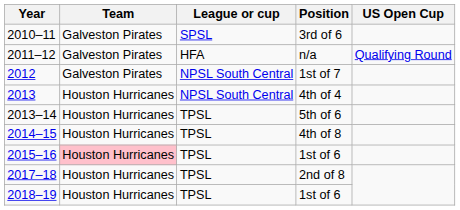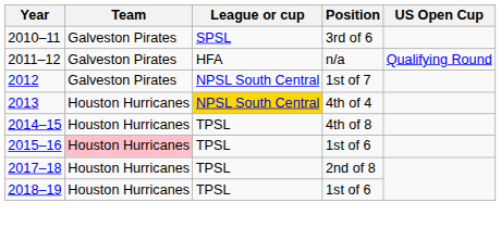2013 | League or cup: no background -> gold background
- row: 2013–14 | Houston Hurricanes | TPSL | 5th of 6
